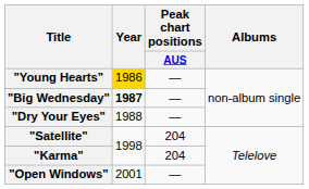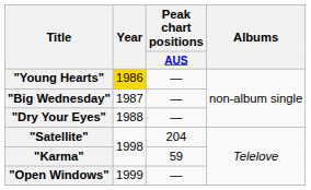"Big Wednesday" | Year: bold -> normal
"Karma" | Peak chart positions / AUS: 204 -> 59
"Open Windows" | Year: 2001 -> 1999
